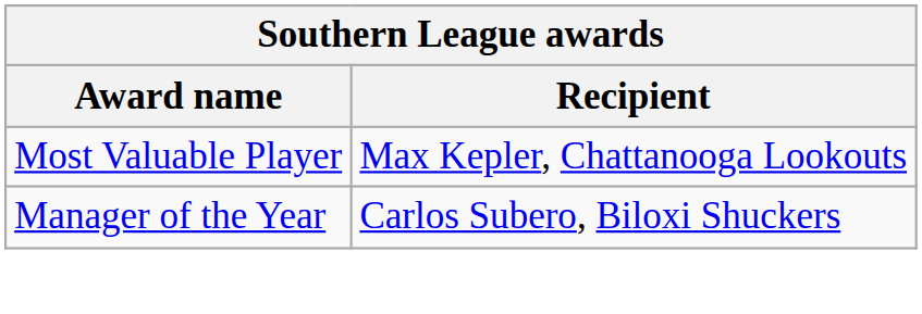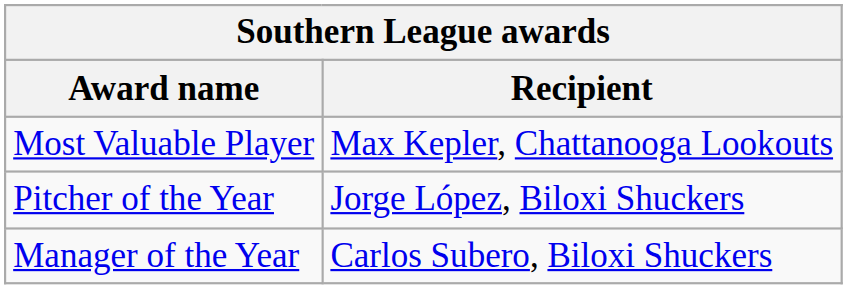+ row: Pitcher of the Year | Jorge López, Biloxi Shuckers
